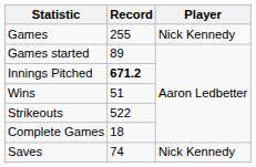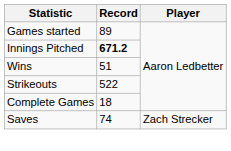- row: Games | 255 | Nick Kennedy
Saves | Player: Nick Kennedy -> Zach Strecker
